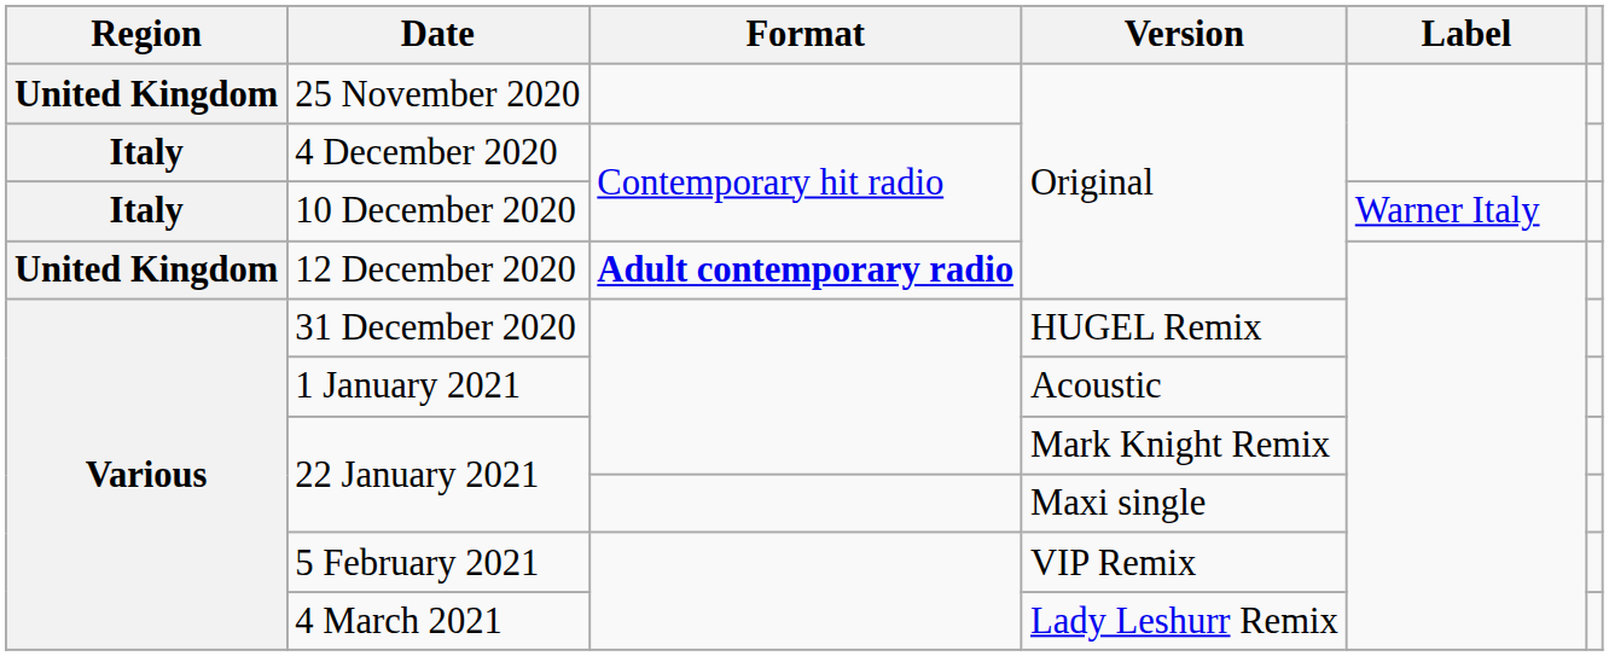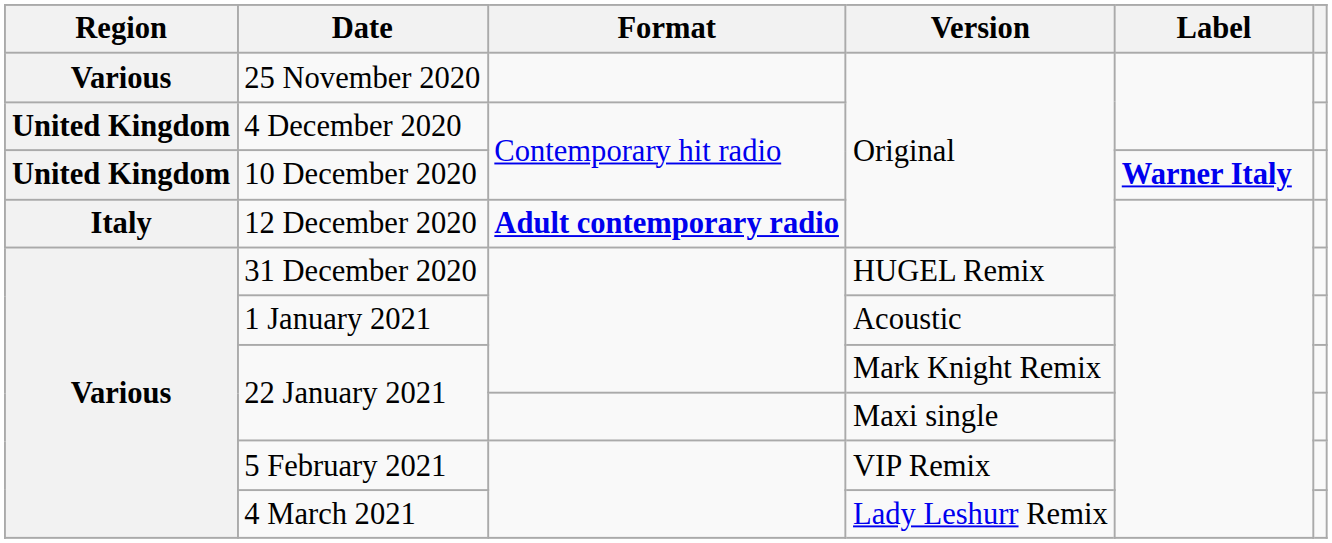25 November 2020 | Region: United Kingdom -> Various
4 December 2020 | Region: Italy -> United Kingdom
10 December 2020 | Region: Italy -> United Kingdom
10 December 2020 | Label: normal -> bold
12 December 2020 | Region: United Kingdom -> Italy
